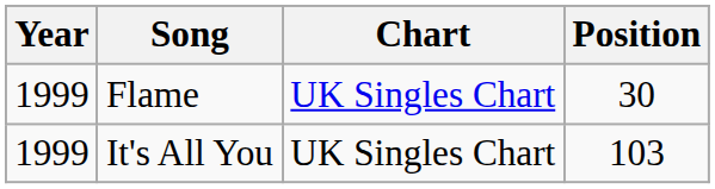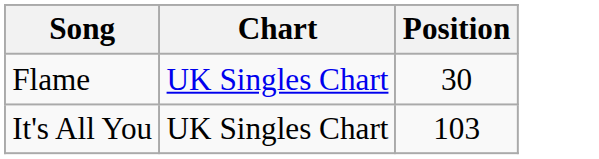- column: Year | 1999 | 1999
